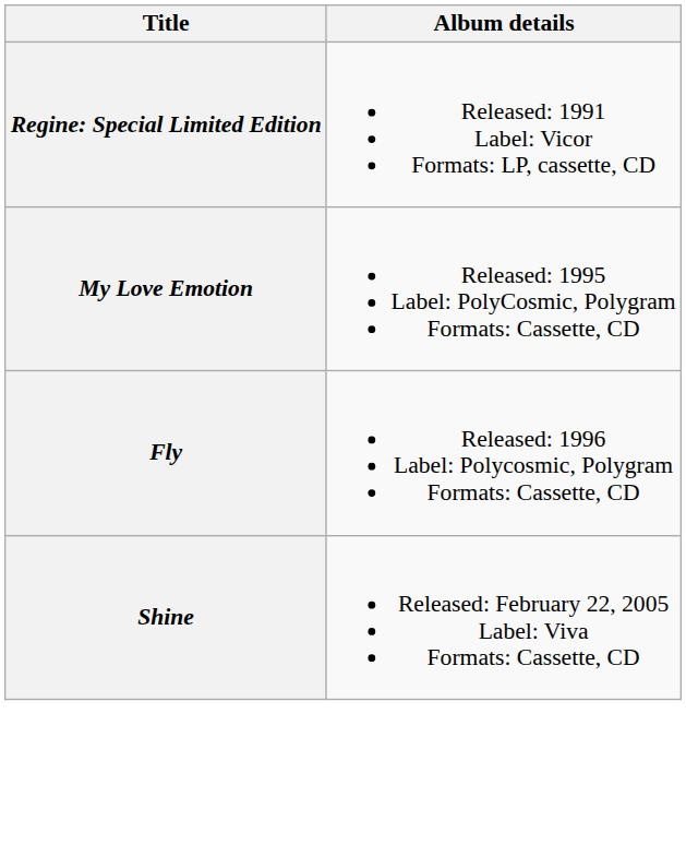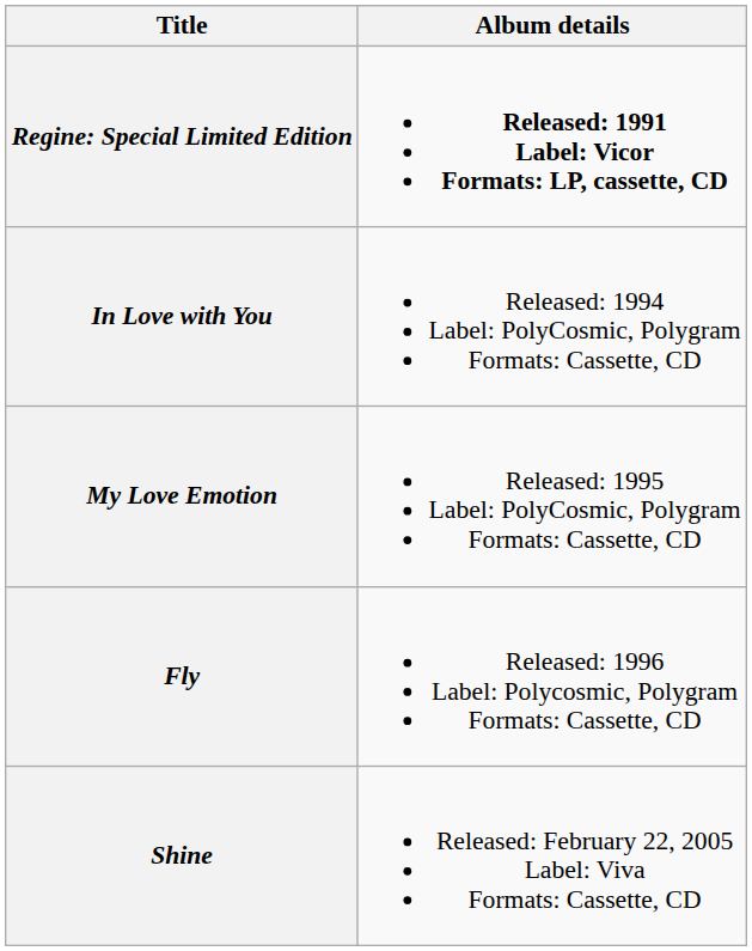Regine: Special Limited Edition | Album details: normal -> bold
+ row: In Love with You | Released: 1994 Label: PolyCosmic, Polygram Formats: Cassette, CD
